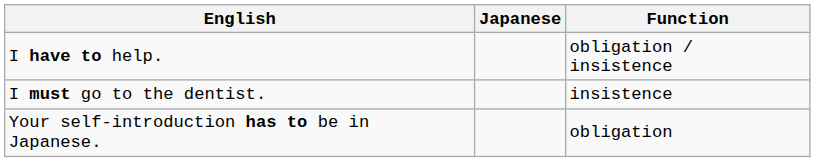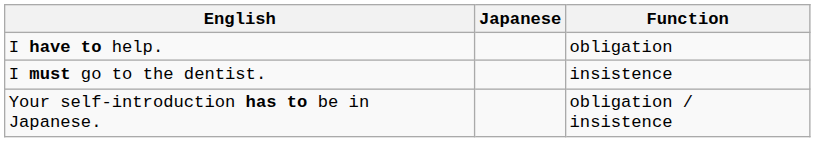I have to help. | Function: obligation / insistence -> obligation
Your self‑introduction has to be in Japanese. | Function: obligation -> obligation / insistence
